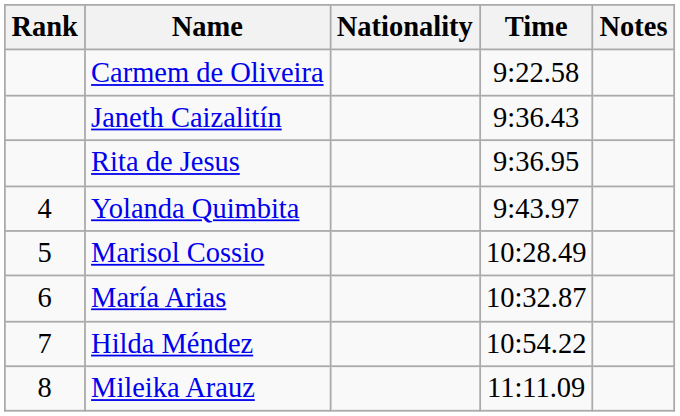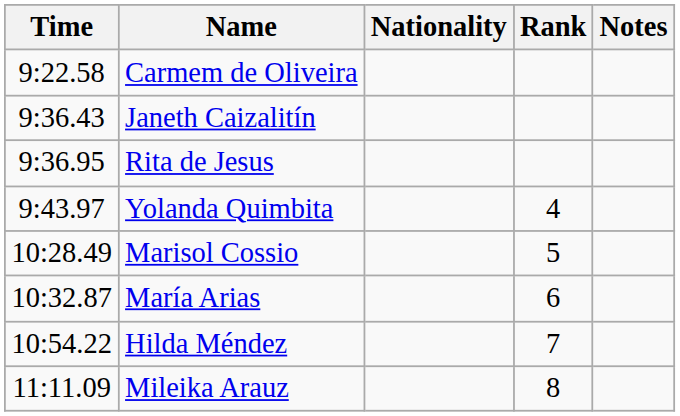columns swapped: Rank <-> Time
